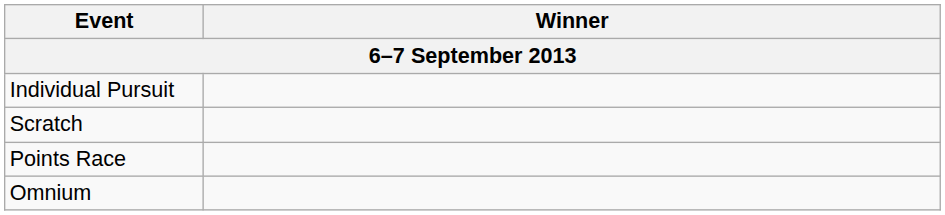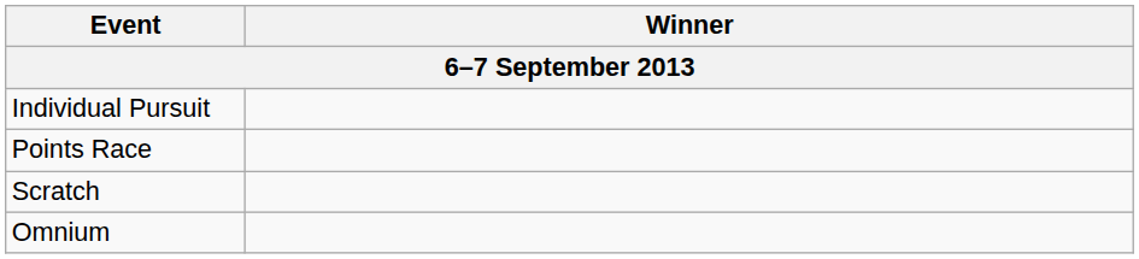rows swapped: Scratch <-> Points Race
